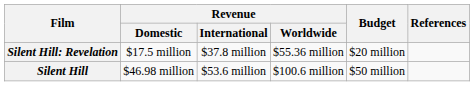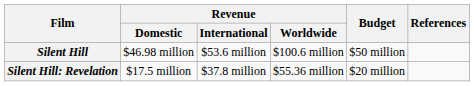rows swapped: Silent Hill <-> Silent Hill: Revelation
